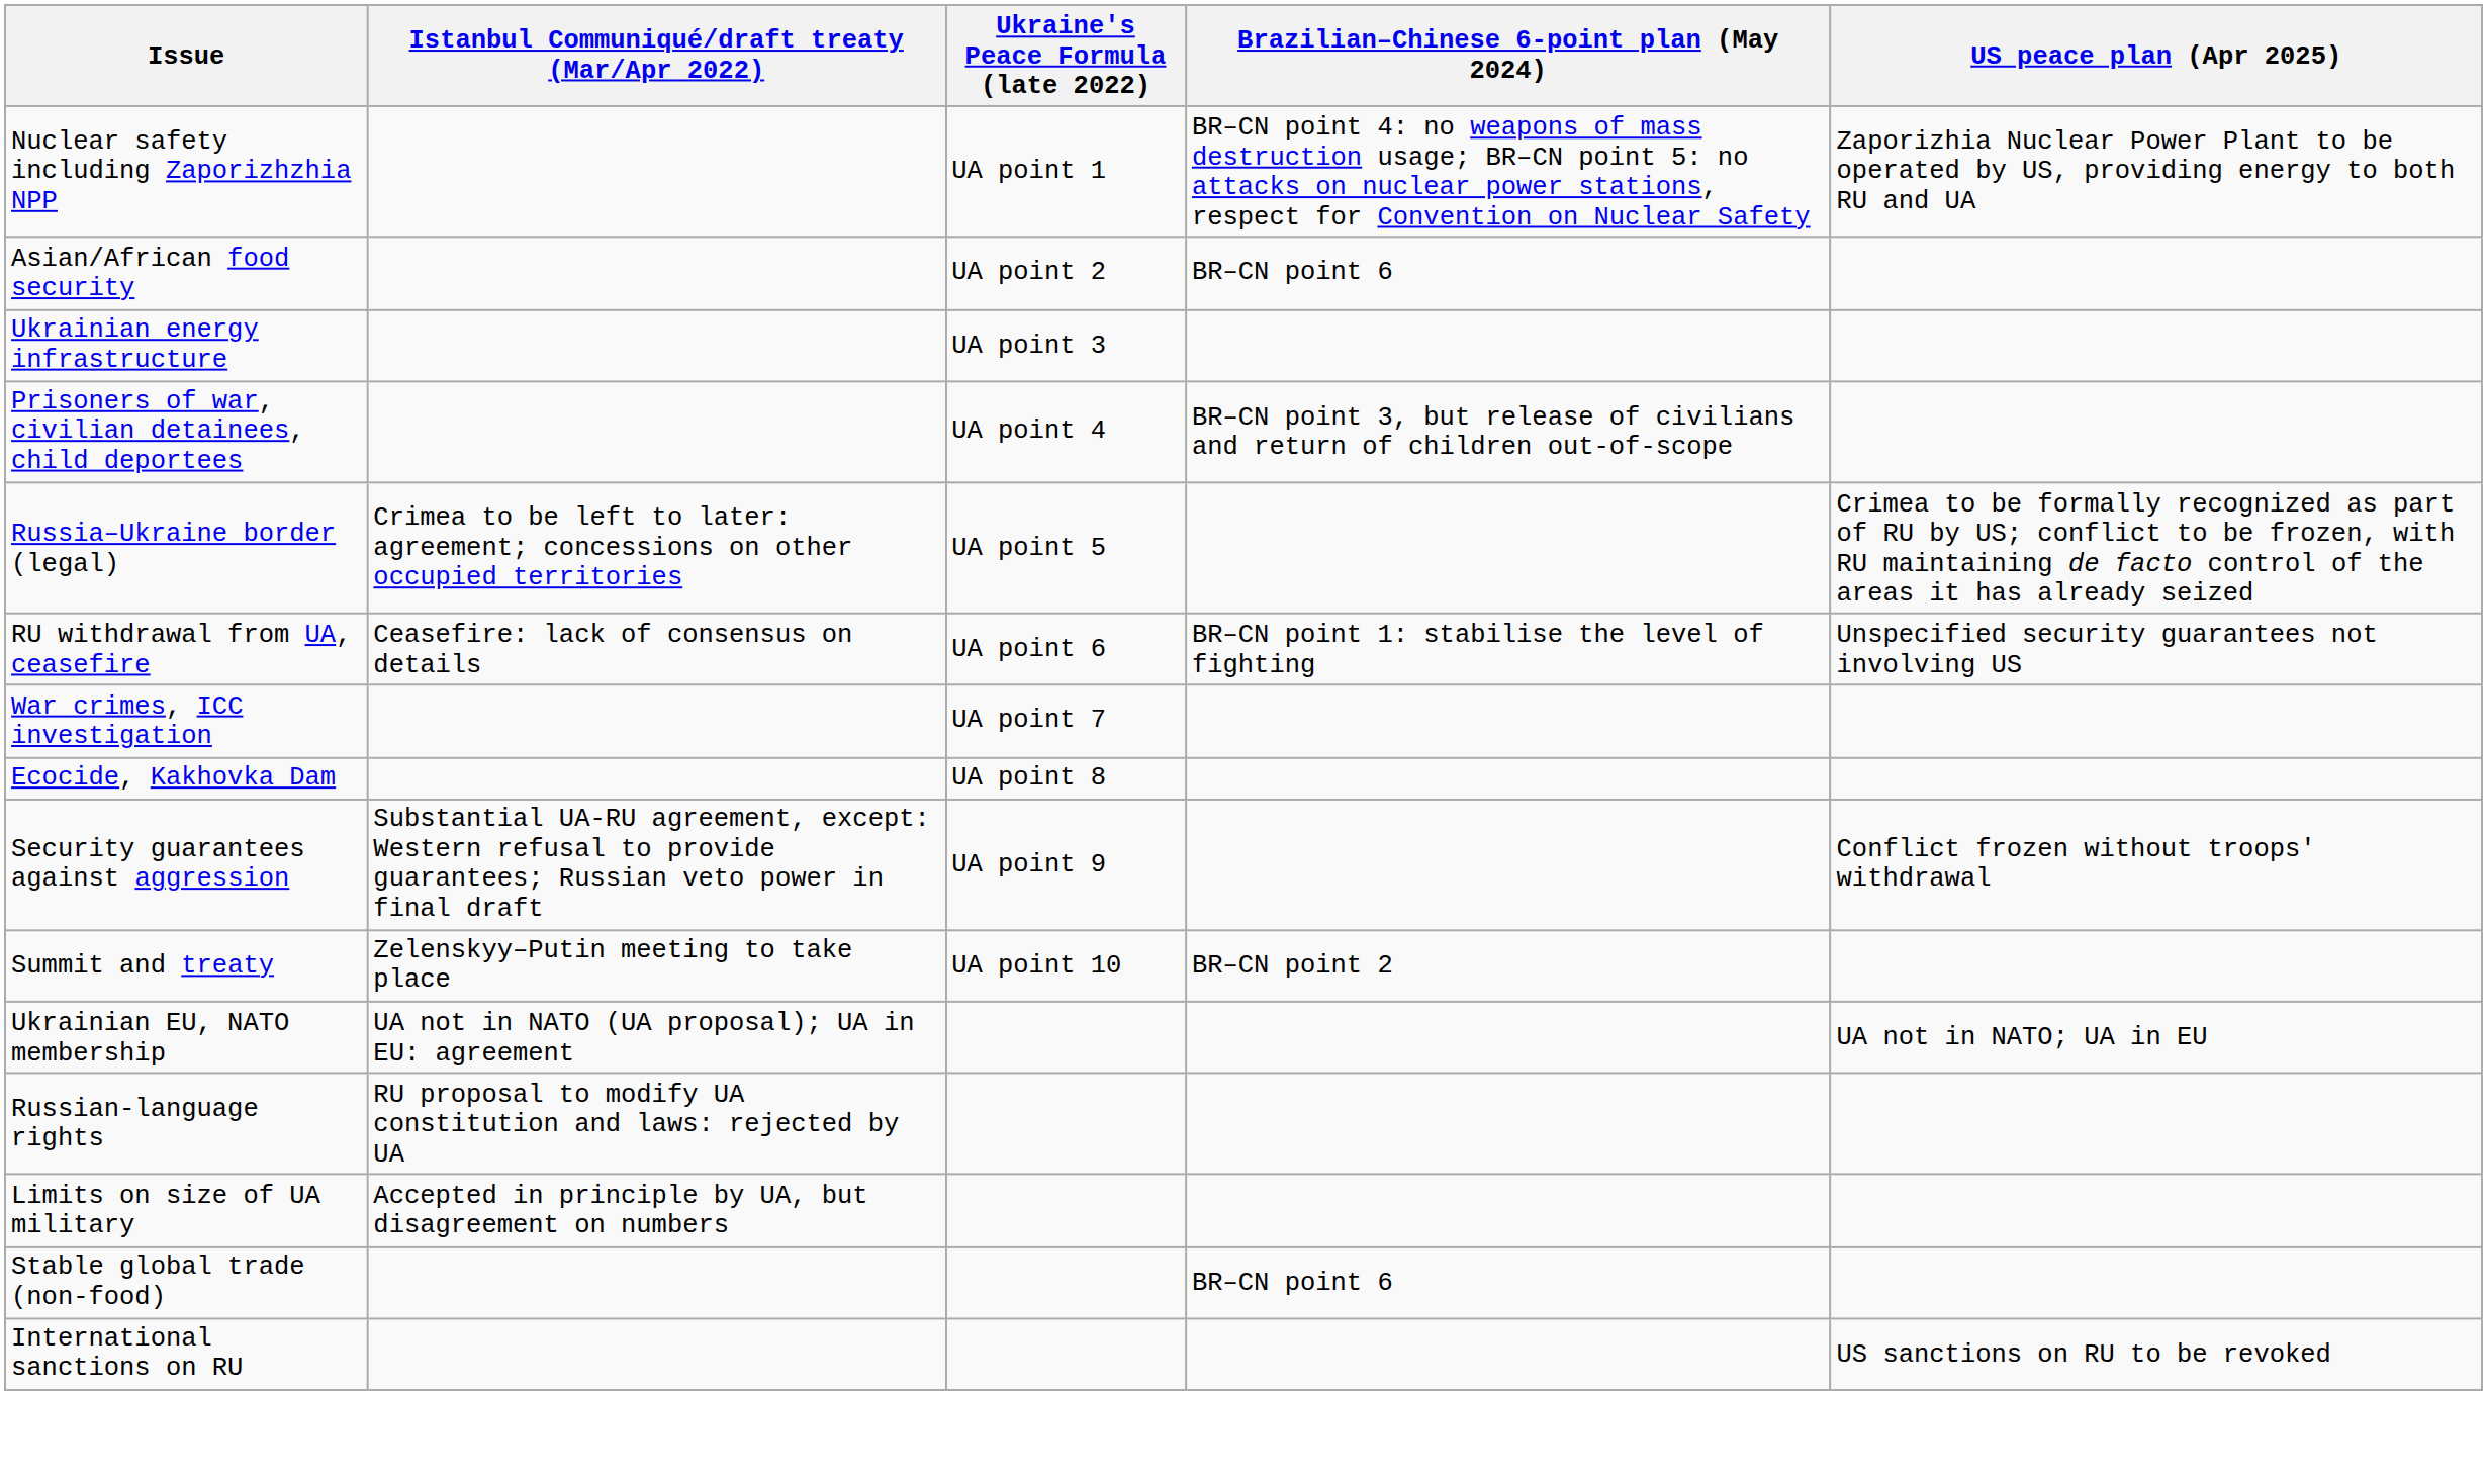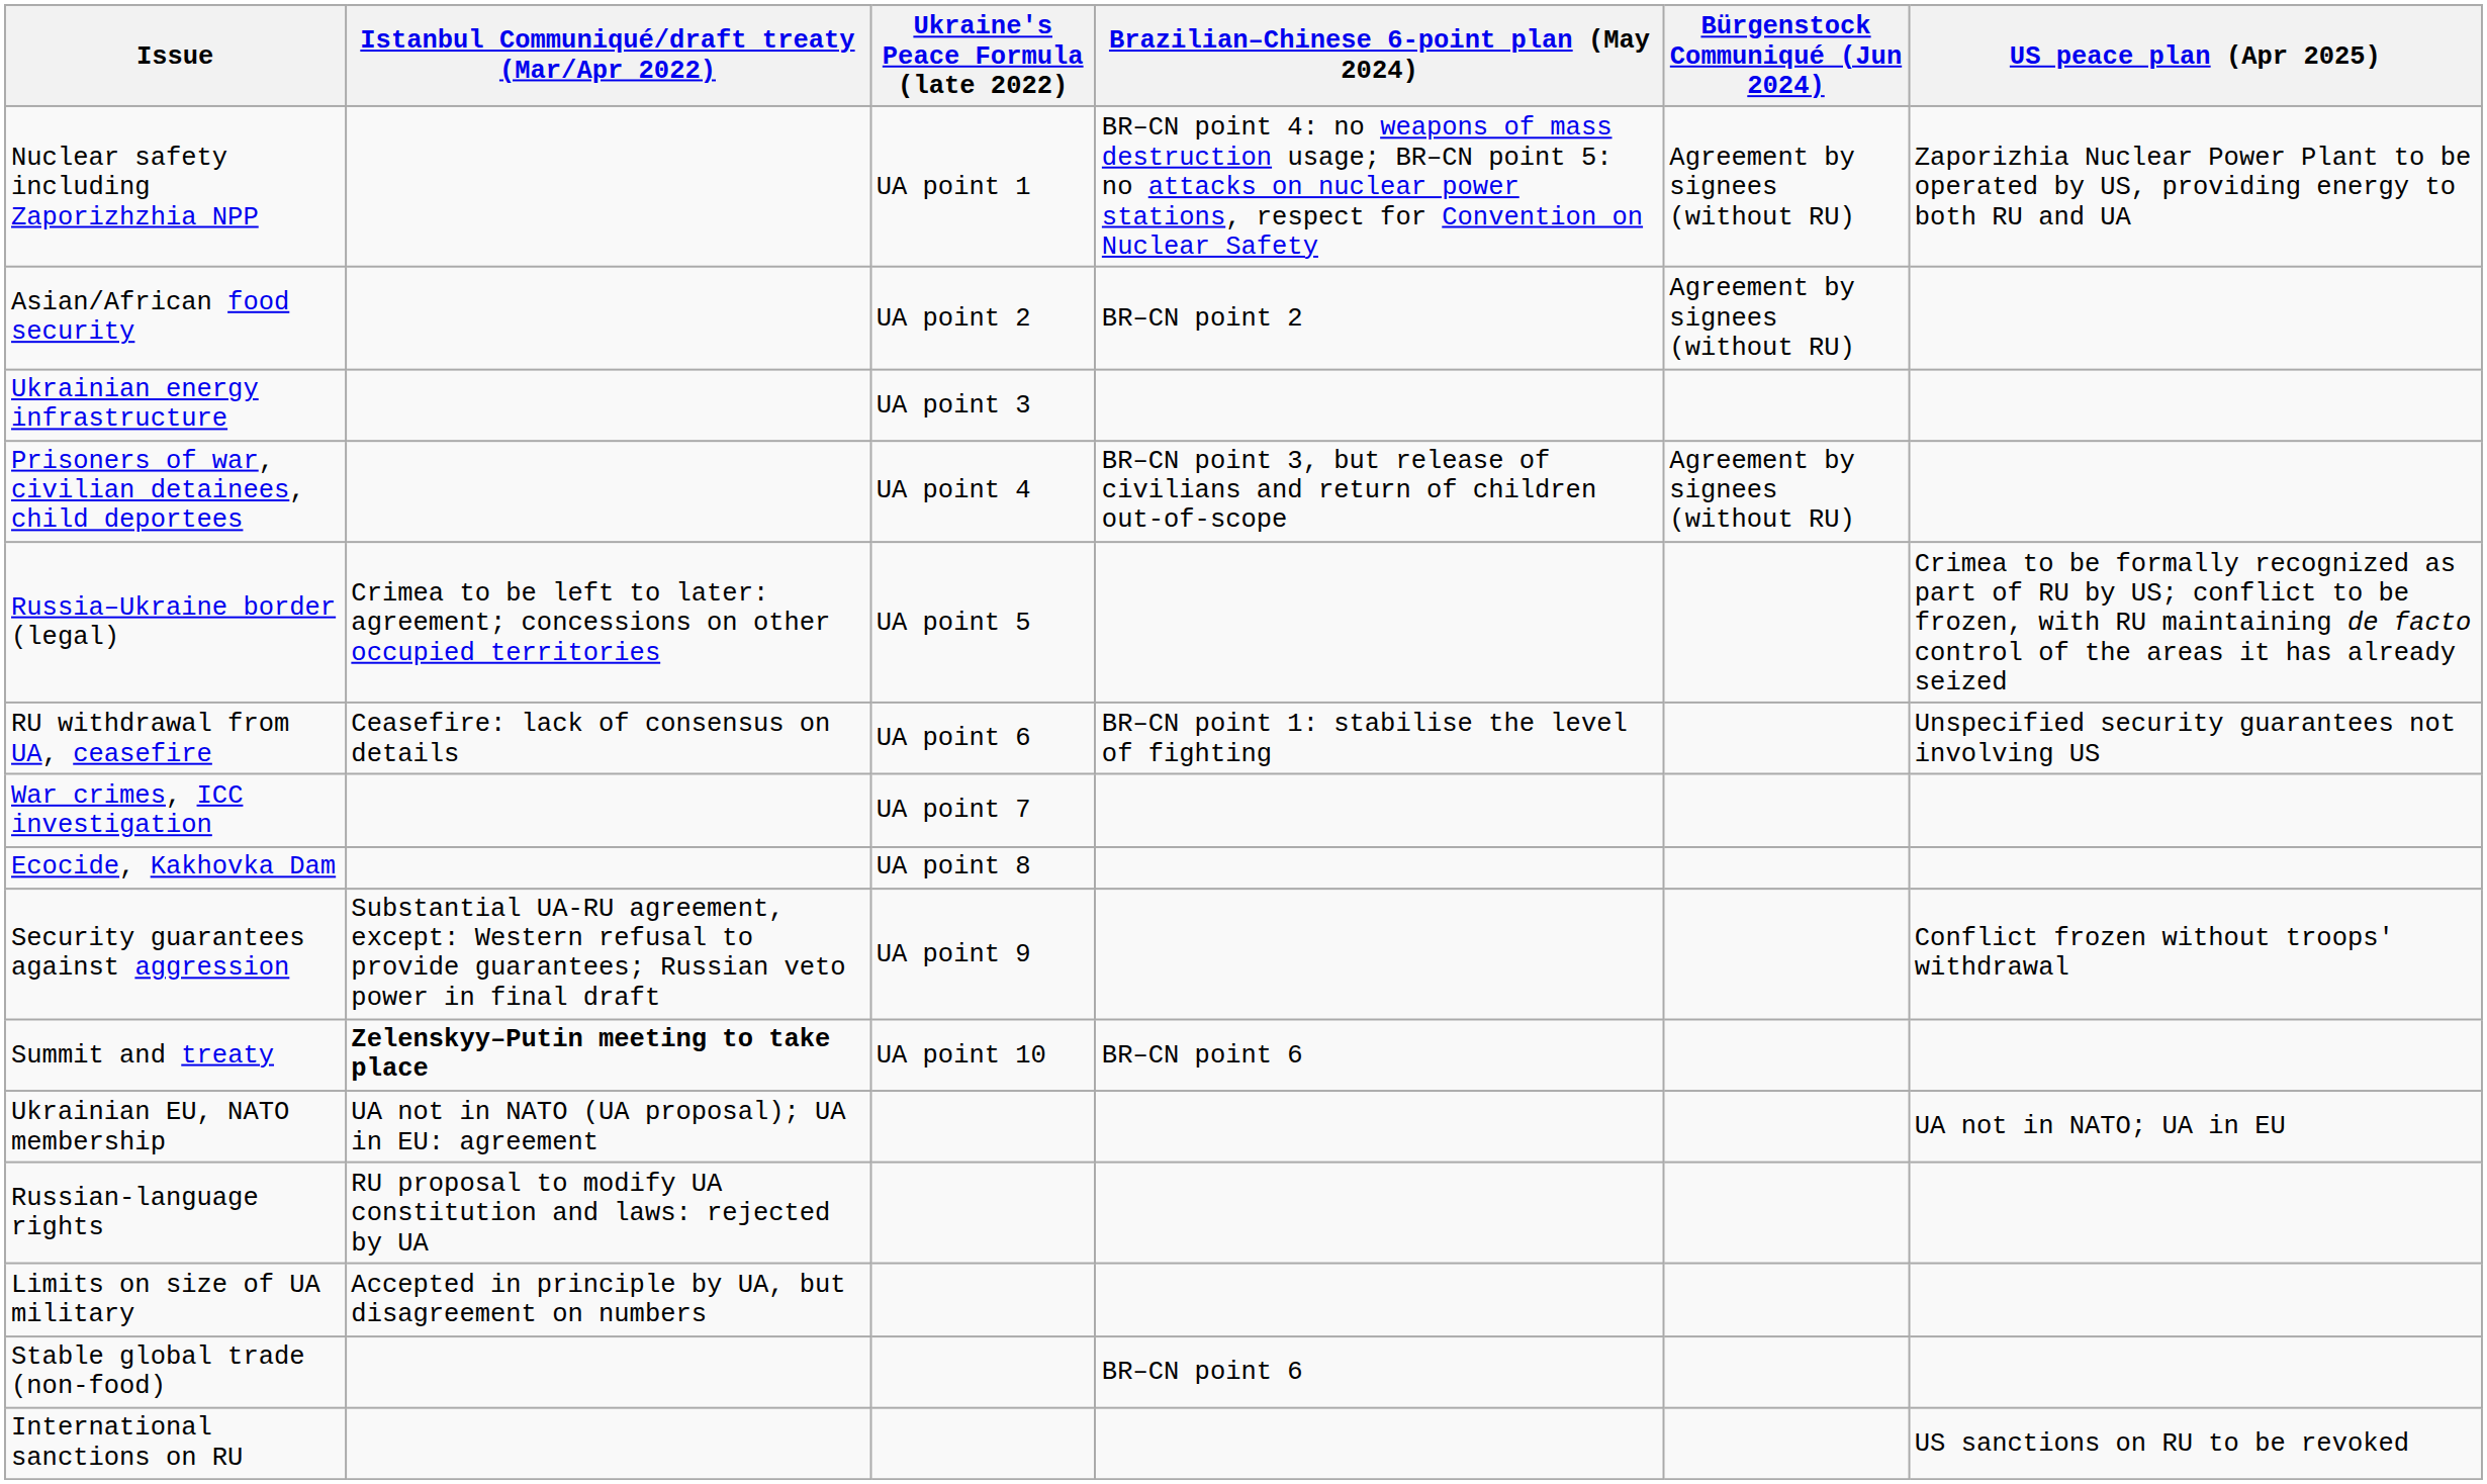+ column: Bürgenstock Communiqué (Jun 2024) | Agreement by signees (without RU) | Agreement by signees (without RU) | Agreement by signees (without RU)
Asian/African food security | Brazilian–Chinese 6-point plan (May 2024): BR–CN point 6 -> BR–CN point 2
Summit and treaty | Istanbul Communiqué/draft treaty (Mar/Apr 2022): normal -> bold
Summit and treaty | Brazilian–Chinese 6-point plan (May 2024): BR–CN point 2 -> BR–CN point 6
